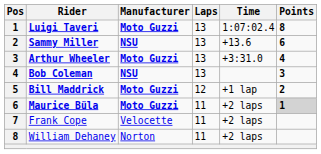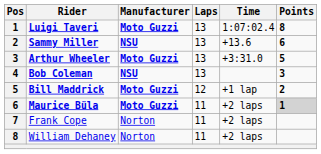Arthur Wheeler | Points: 4 -> 5
Frank Cope | Manufacturer: Velocette -> Norton
